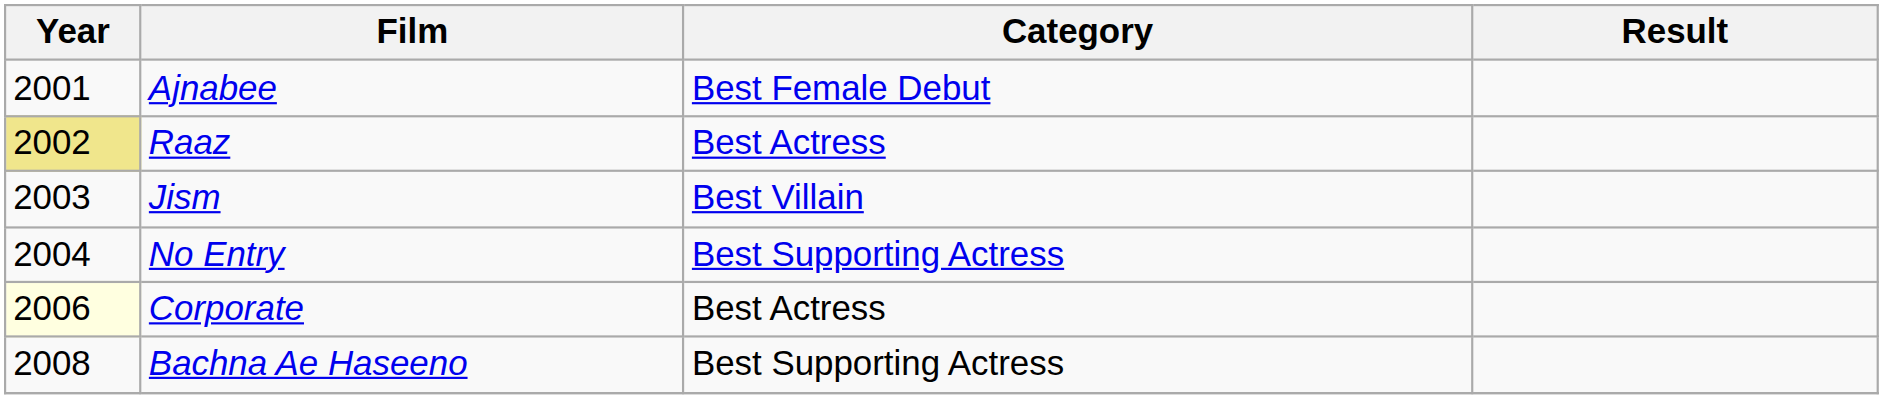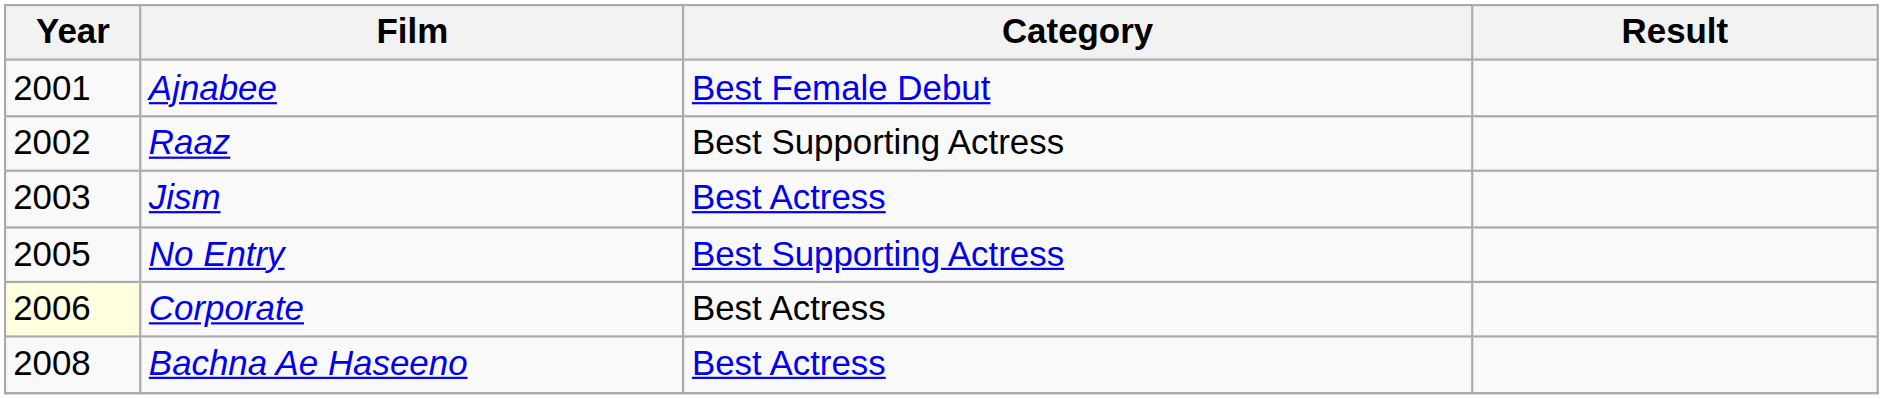Raaz | Year: khaki background -> no background
Raaz | Category: Best Actress -> Best Supporting Actress
Jism | Category: Best Villain -> Best Actress
No Entry | Year: 2004 -> 2005
Bachna Ae Haseeno | Category: Best Supporting Actress -> Best Actress
